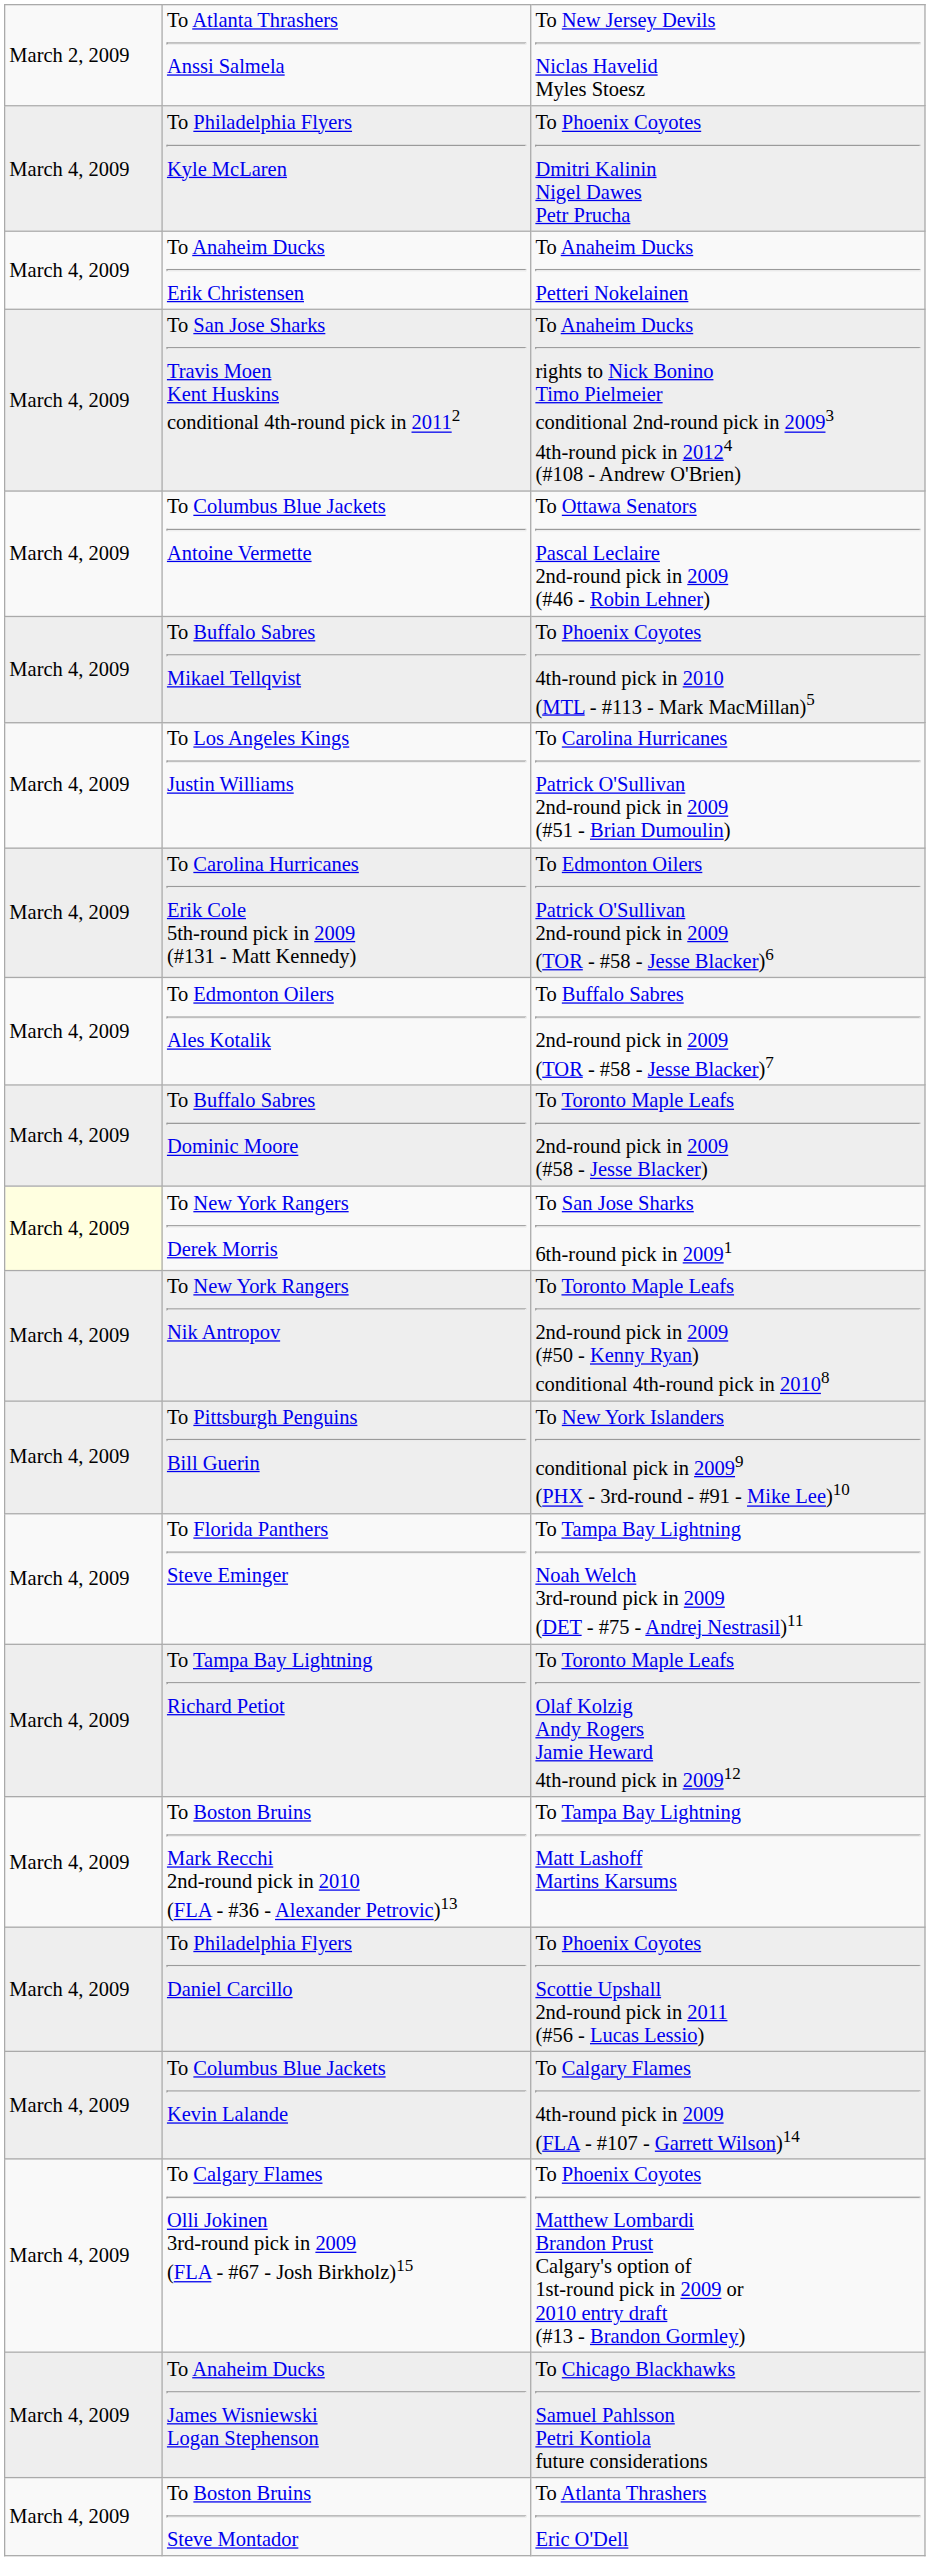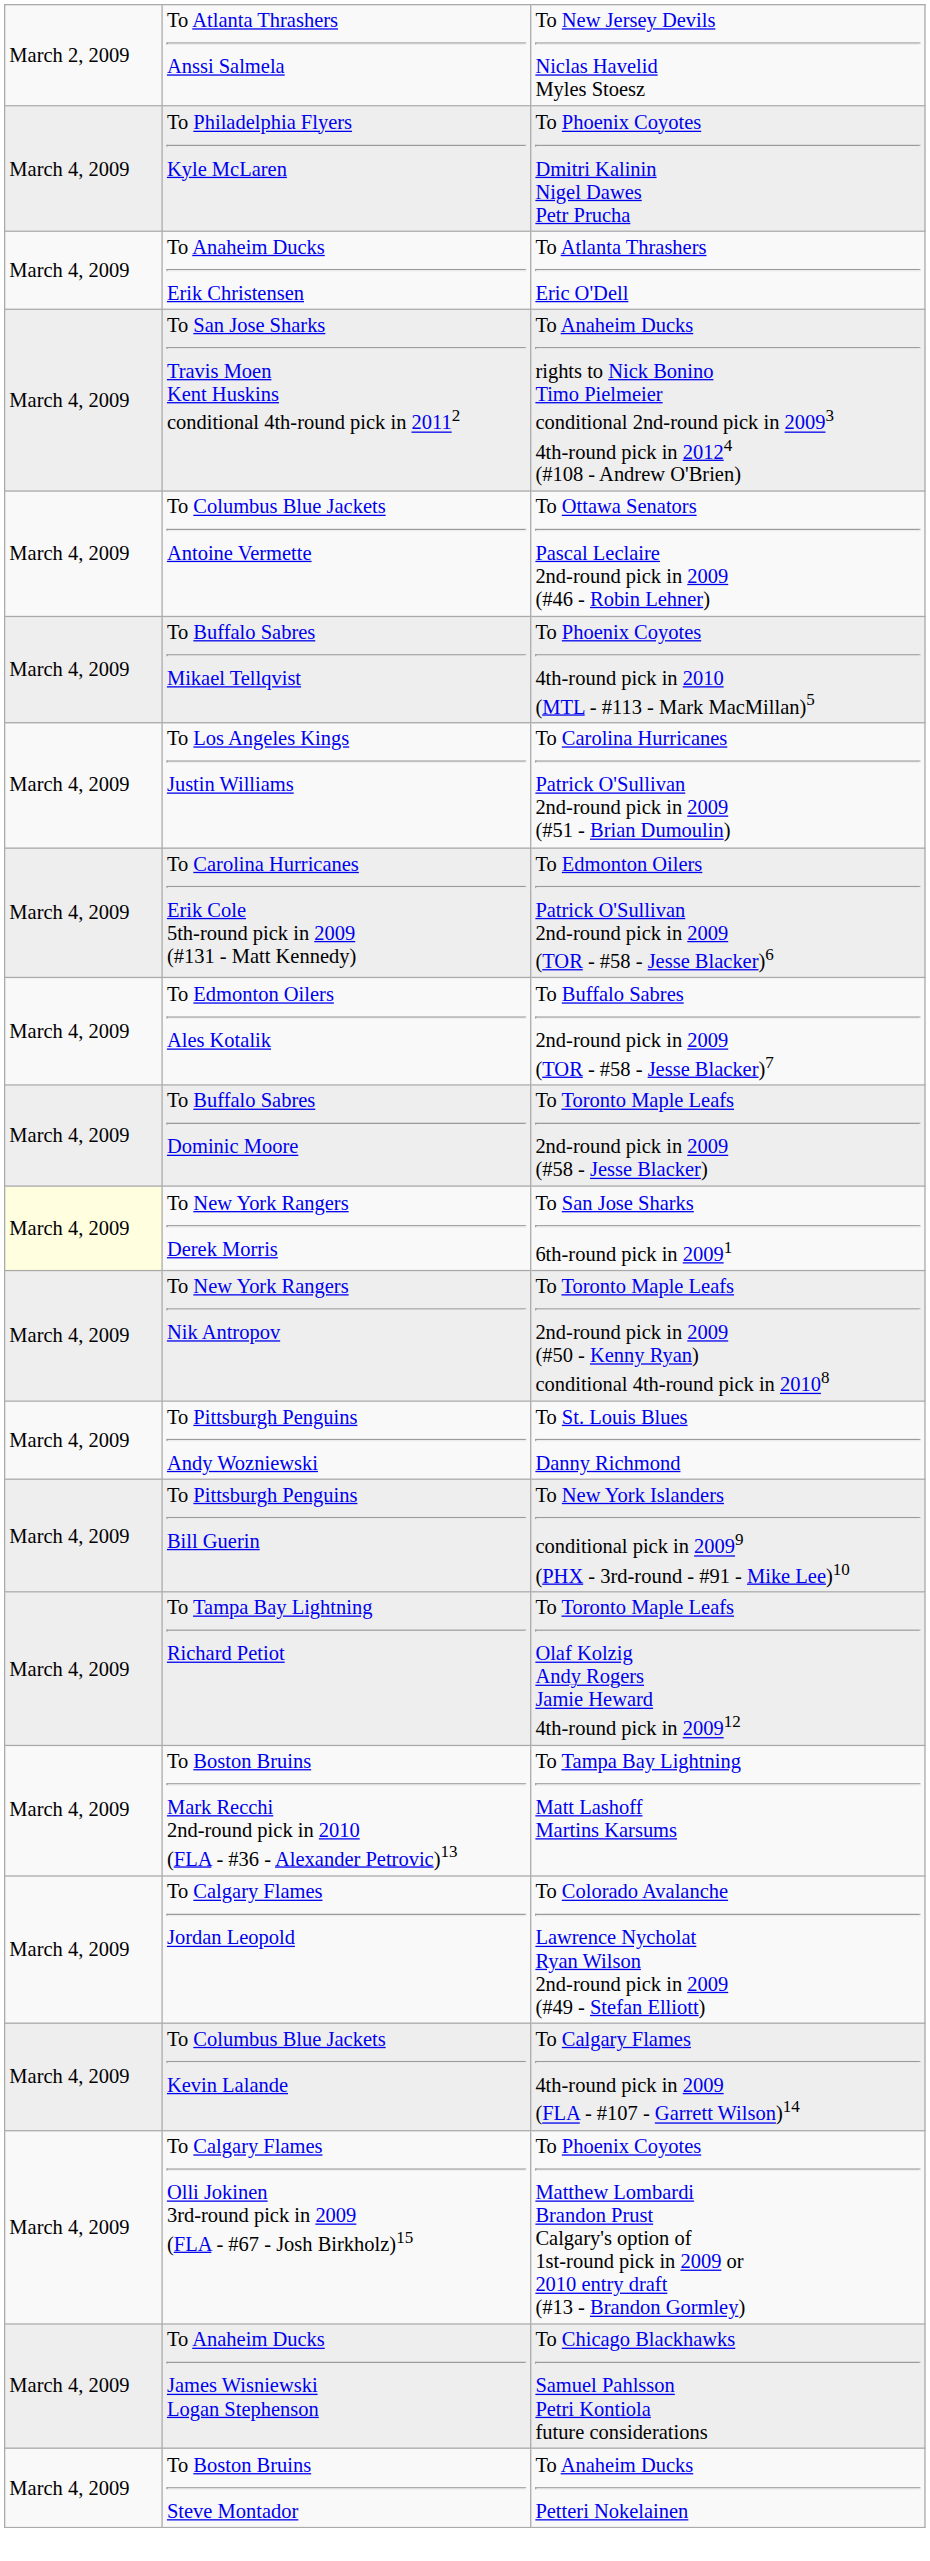To Anaheim Ducks Erik Christensen | column 3: To Anaheim Ducks Petteri Nokelainen -> To Atlanta Thrashers Eric O'Dell
+ row: March 4, 2009 | To Pittsburgh Penguins Andy Wozniewski | To St. Louis Blues Danny Richmond
- row: March 4, 2009 | To Florida Panthers Steve Eminger | To Tampa Bay Lightning Noah Welch 3rd-round pick in 2009 (DET - #75 - Andrej Nestrasil)11
- row: March 4, 2009 | To Philadelphia Flyers Daniel Carcillo | To Phoenix Coyotes Scottie Upshall 2nd-round pick in 2011 (#56 - Lucas Lessio)
+ row: March 4, 2009 | To Calgary Flames Jordan Leopold | To Colorado Avalanche Lawrence Nycholat Ryan Wilson 2nd-round pick in 2009 (#49 - Stefan Elliott)
To Boston Bruins Steve Montador | column 3: To Atlanta Thrashers Eric O'Dell -> To Anaheim Ducks Petteri Nokelainen
